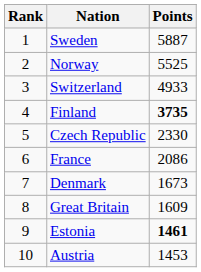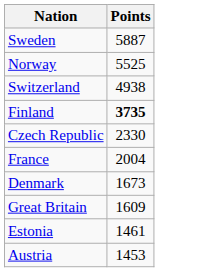- column: Rank | 1 | 2 | 3 | 4 | 5 | 6 | 7 | 8 | 9 | 10
Switzerland | Points: 4933 -> 4938
France | Points: 2086 -> 2004
Estonia | Points: bold -> normal
